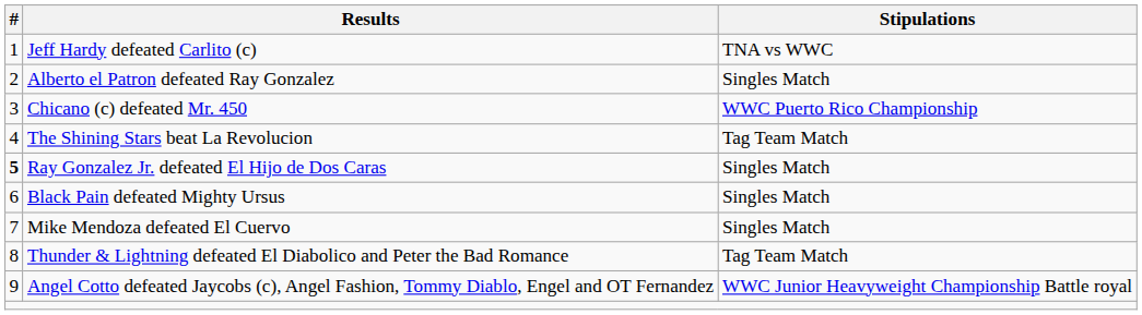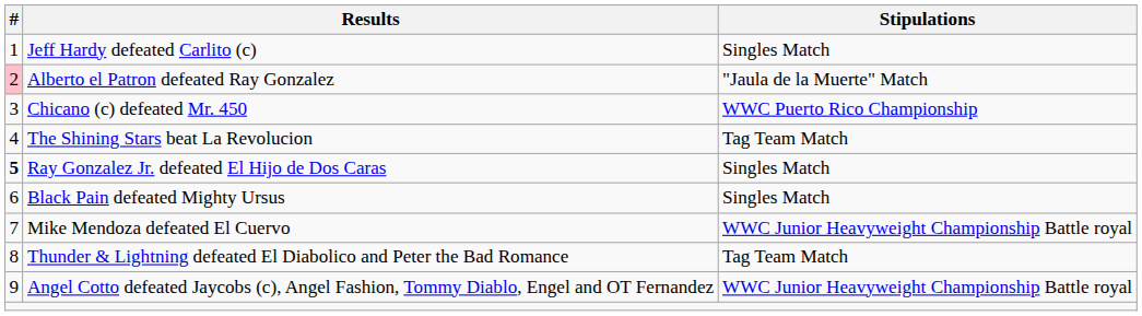Jeff Hardy defeated Carlito (c) | Stipulations: TNA vs WWC -> Singles Match
Alberto el Patron defeated Ray Gonzalez | #: no background -> pink background
Alberto el Patron defeated Ray Gonzalez | Stipulations: Singles Match -> "Jaula de la Muerte" Match
Mike Mendoza defeated El Cuervo | Stipulations: Singles Match -> WWC Junior Heavyweight Championship Battle royal
